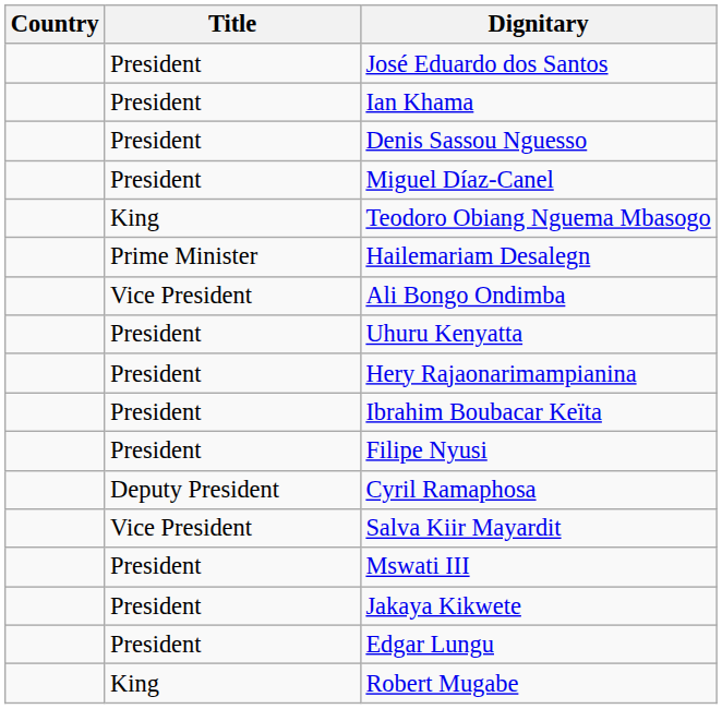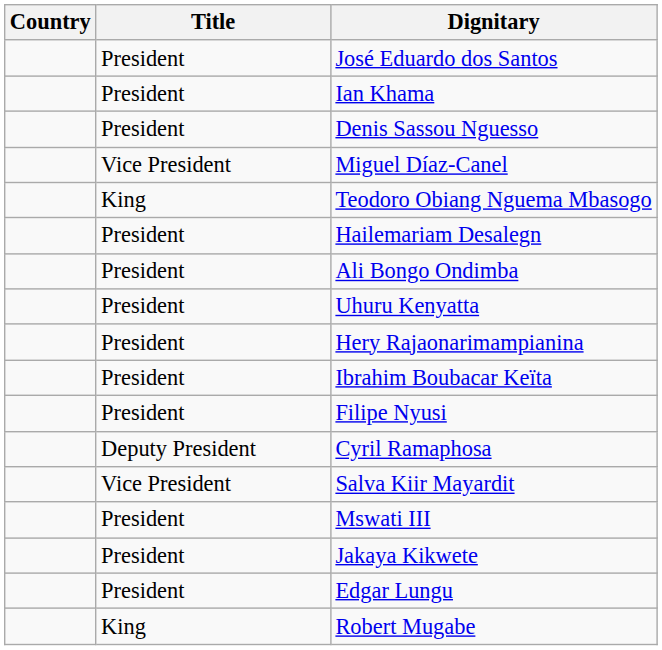Miguel Díaz-Canel | Title: President -> Vice President
Hailemariam Desalegn | Title: Prime Minister -> President
Ali Bongo Ondimba | Title: Vice President -> President
